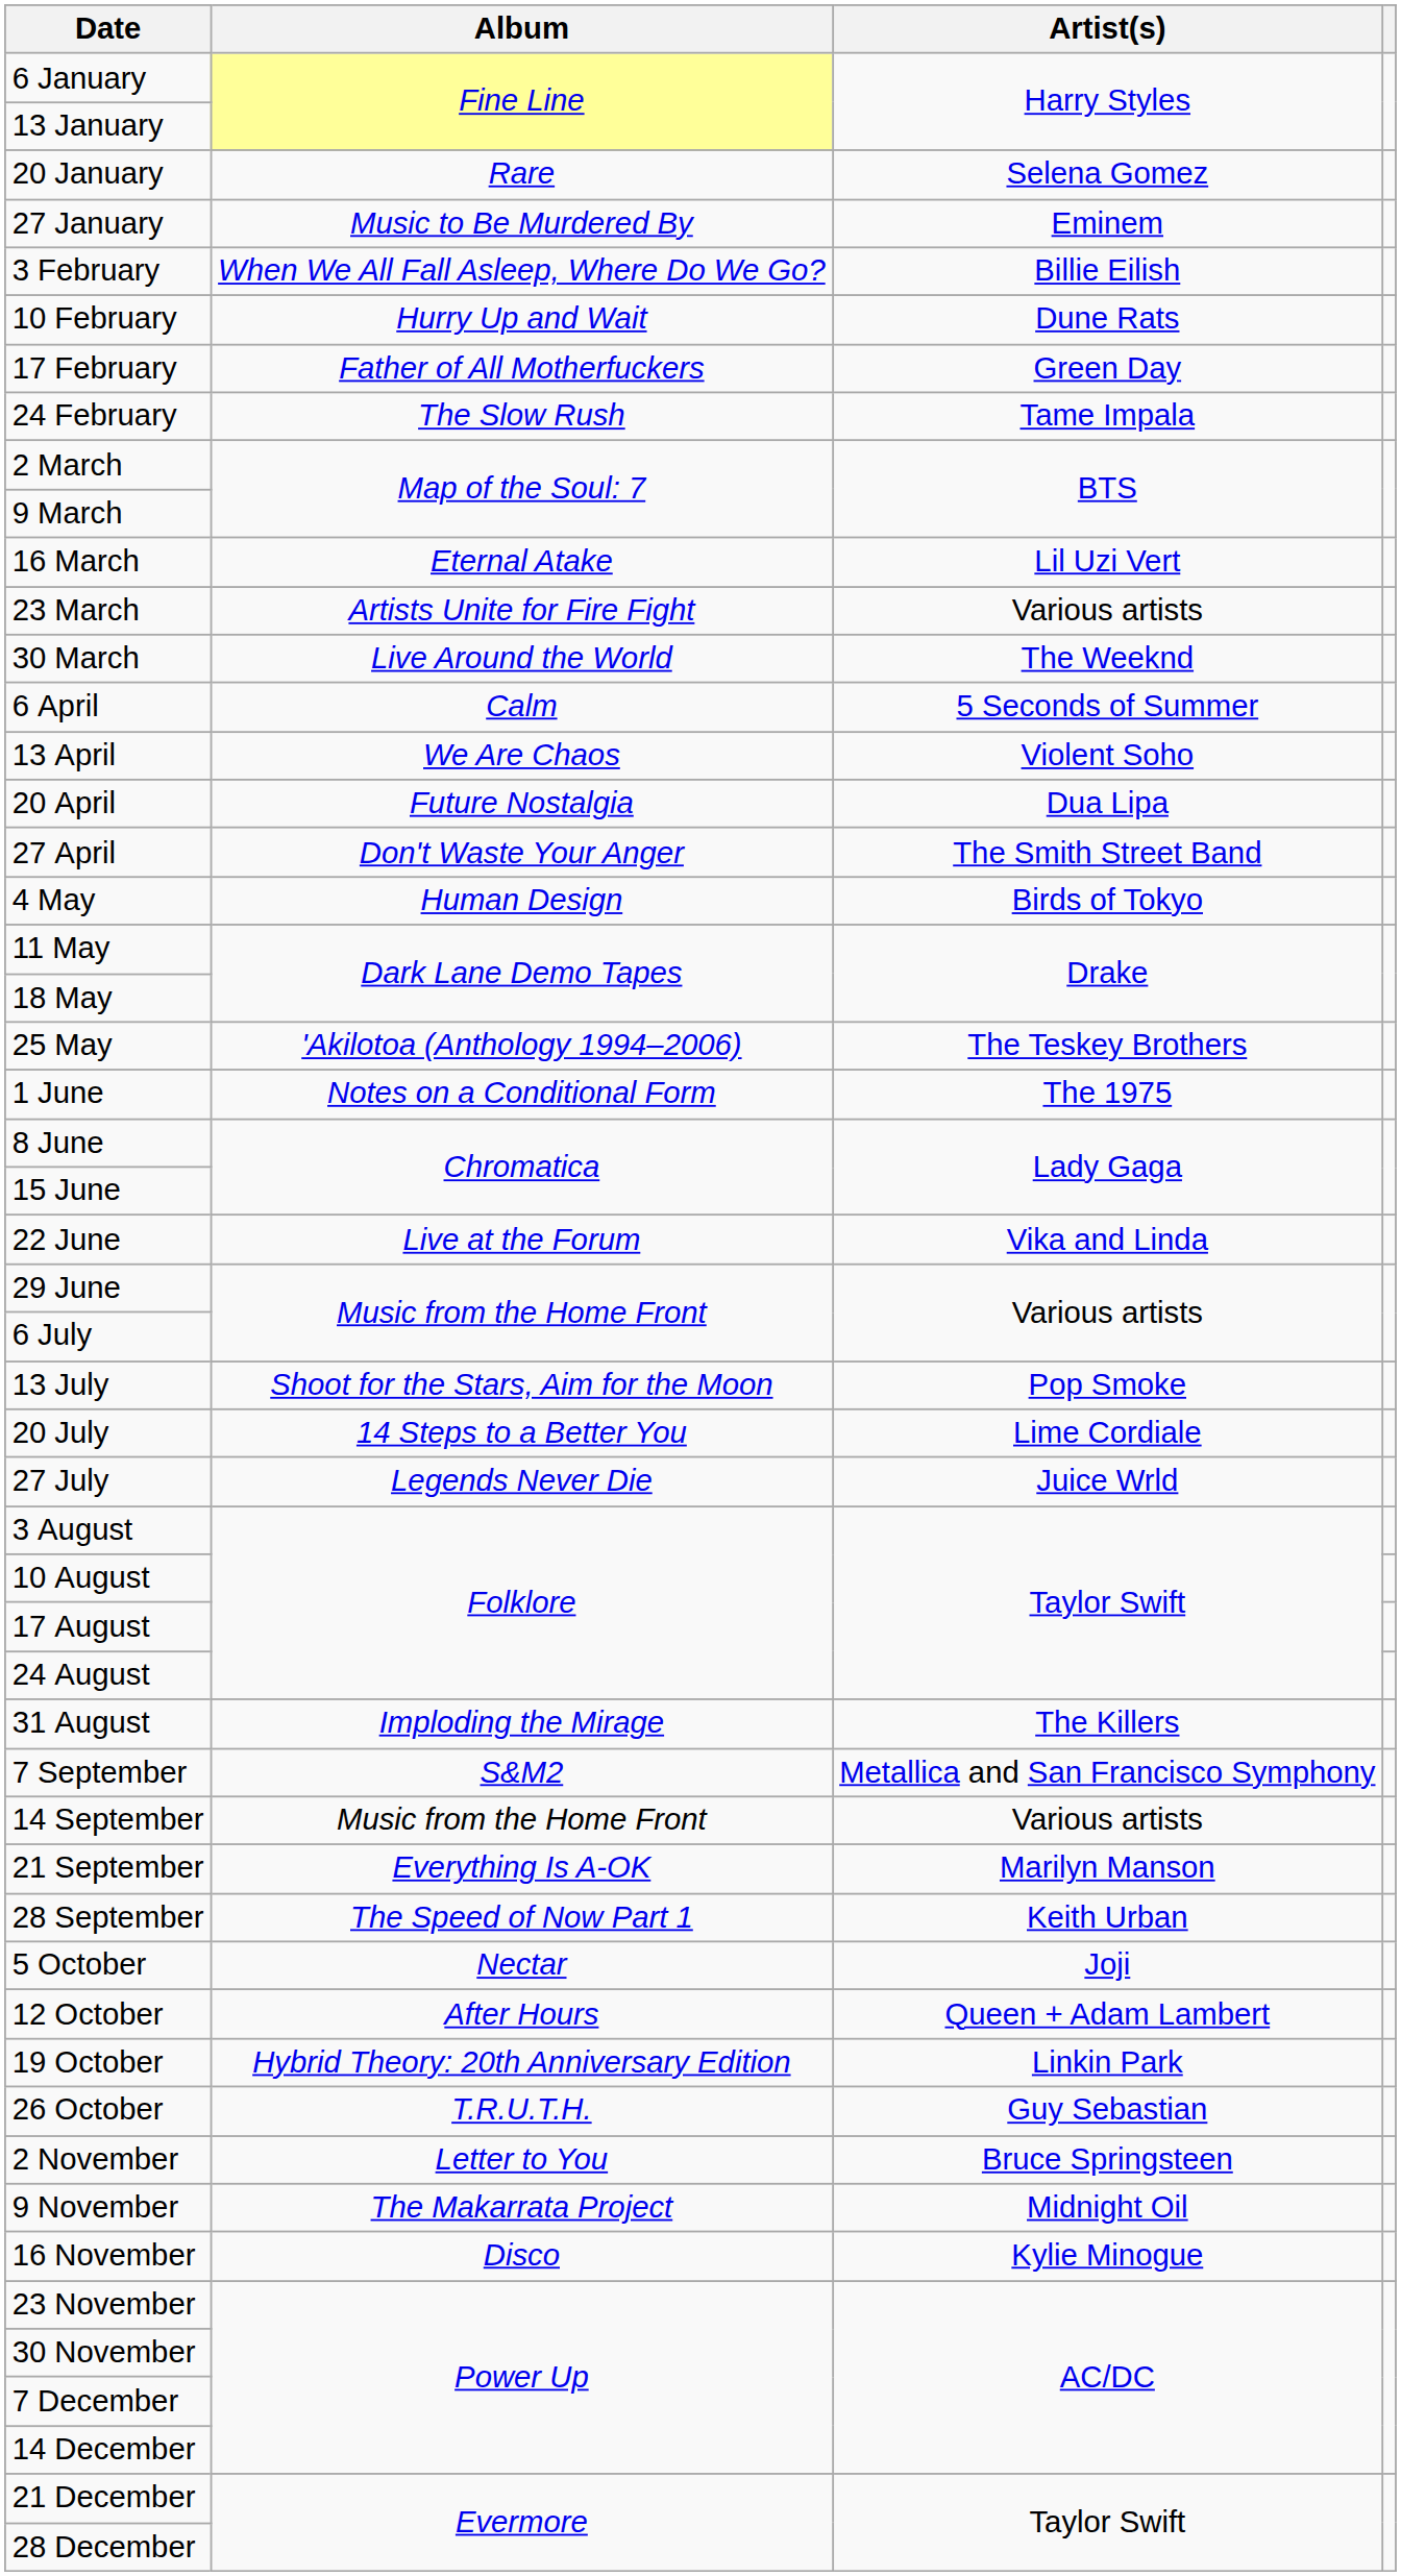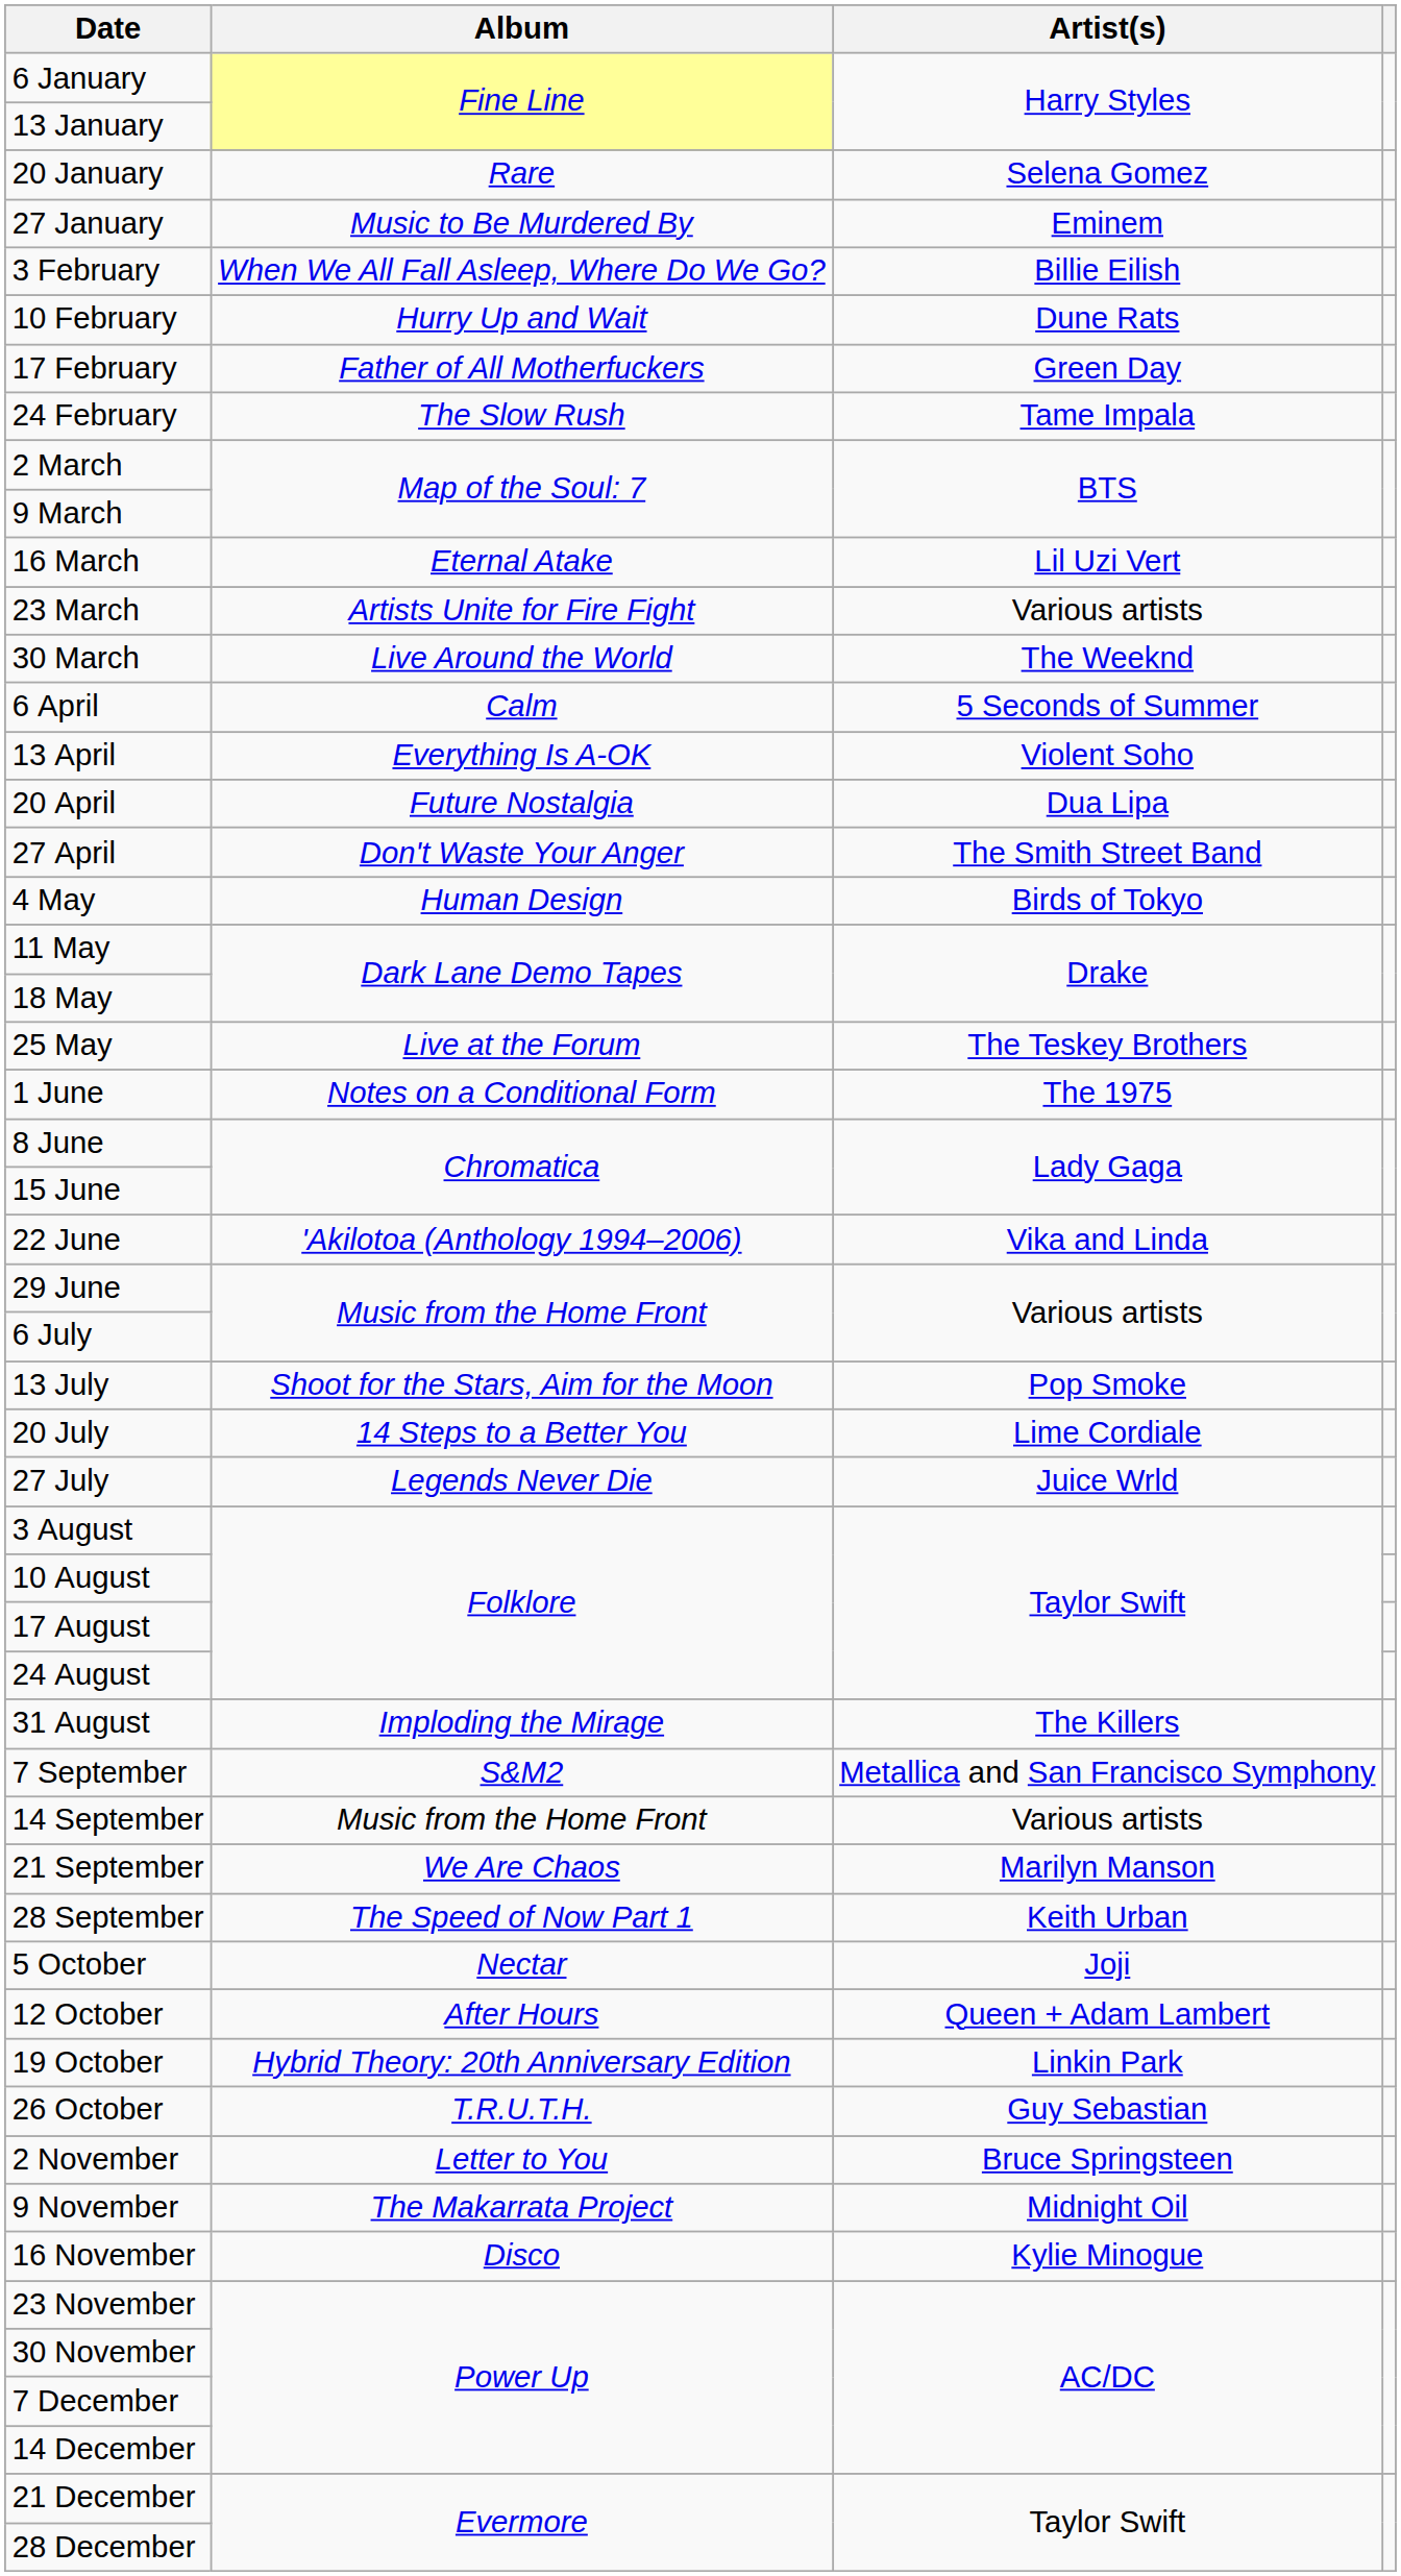13 April | Album: We Are Chaos -> Everything Is A-OK
25 May | Album: 'Akilotoa (Anthology 1994–2006) -> Live at the Forum
22 June | Album: Live at the Forum -> 'Akilotoa (Anthology 1994–2006)
21 September | Album: Everything Is A-OK -> We Are Chaos
